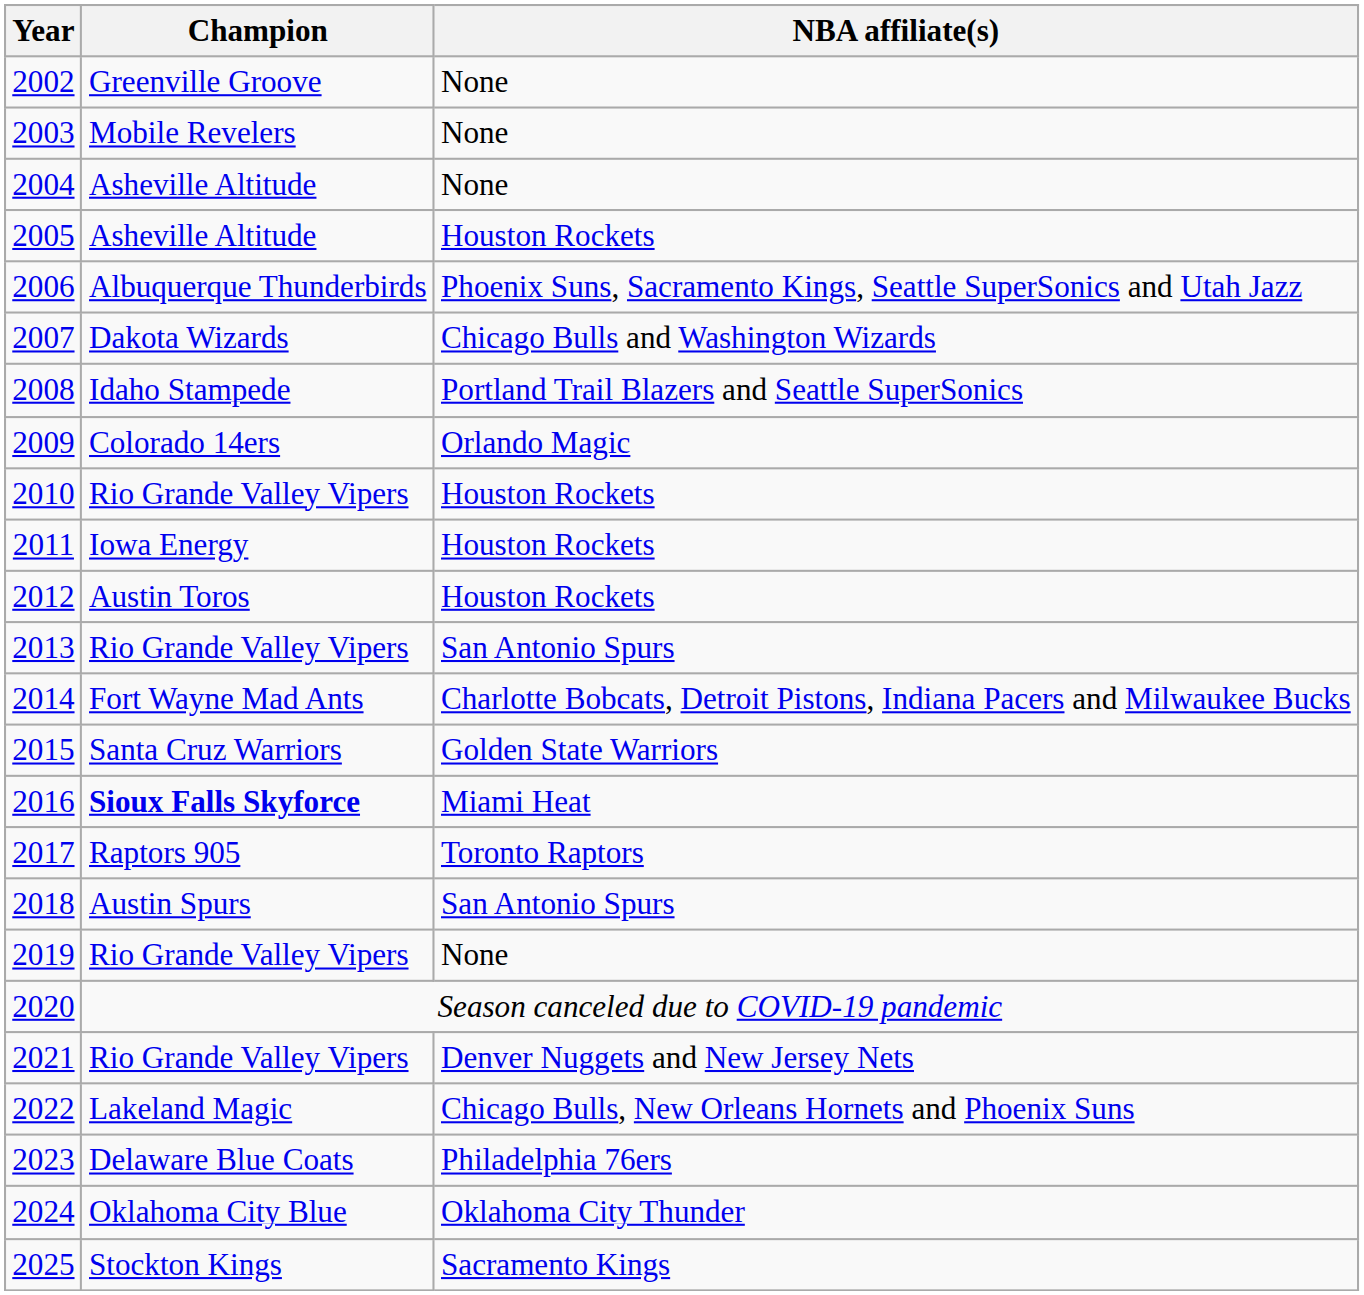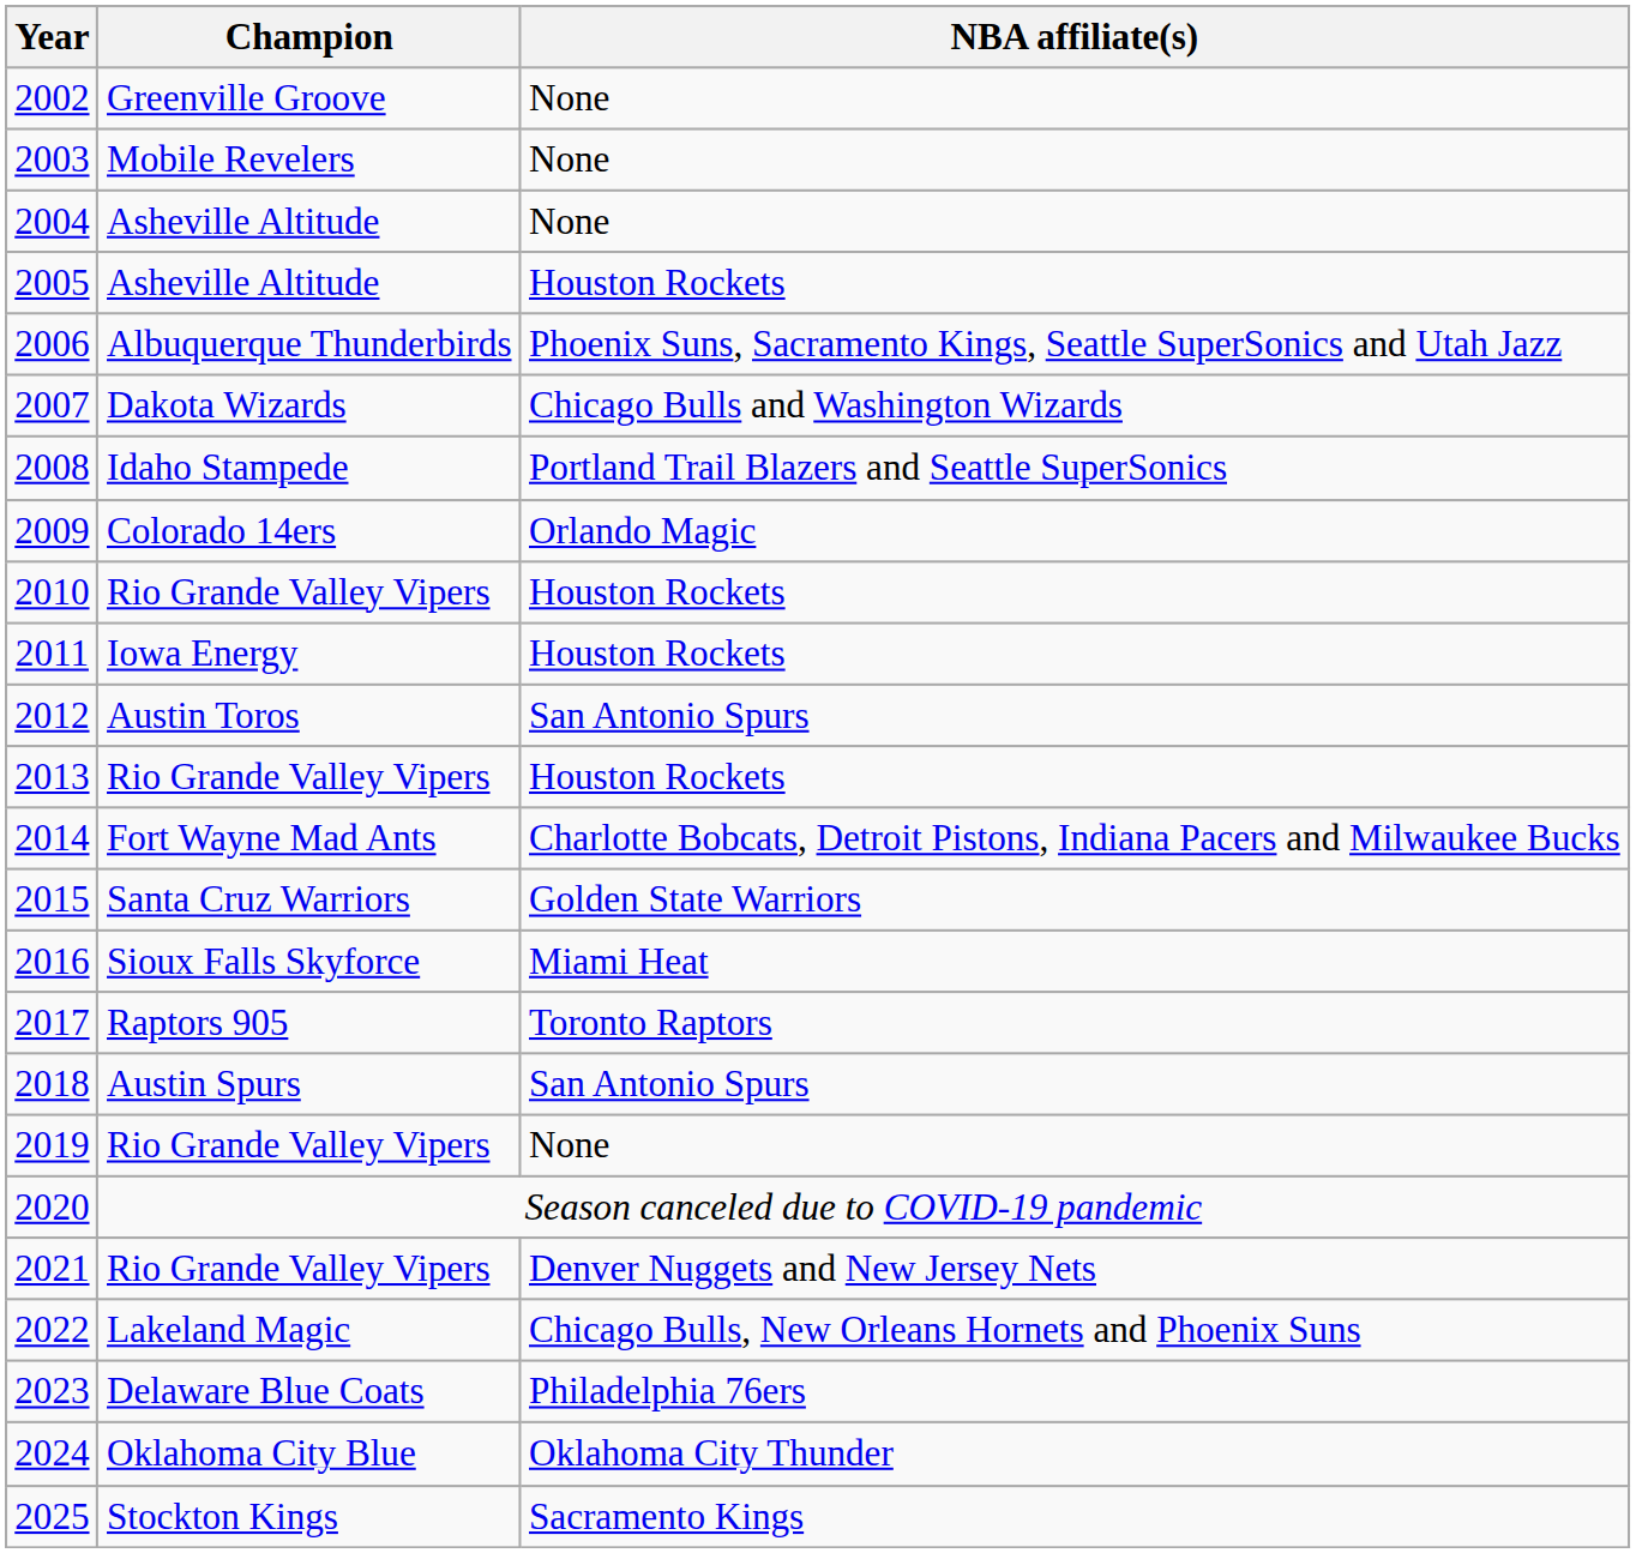2012 | NBA affiliate(s): Houston Rockets -> San Antonio Spurs
2013 | NBA affiliate(s): San Antonio Spurs -> Houston Rockets
2016 | Champion: bold -> normal
